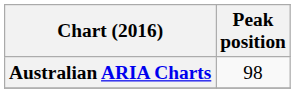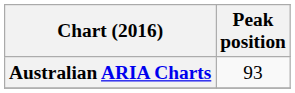Australian ARIA Charts | Peak position: 98 -> 93
